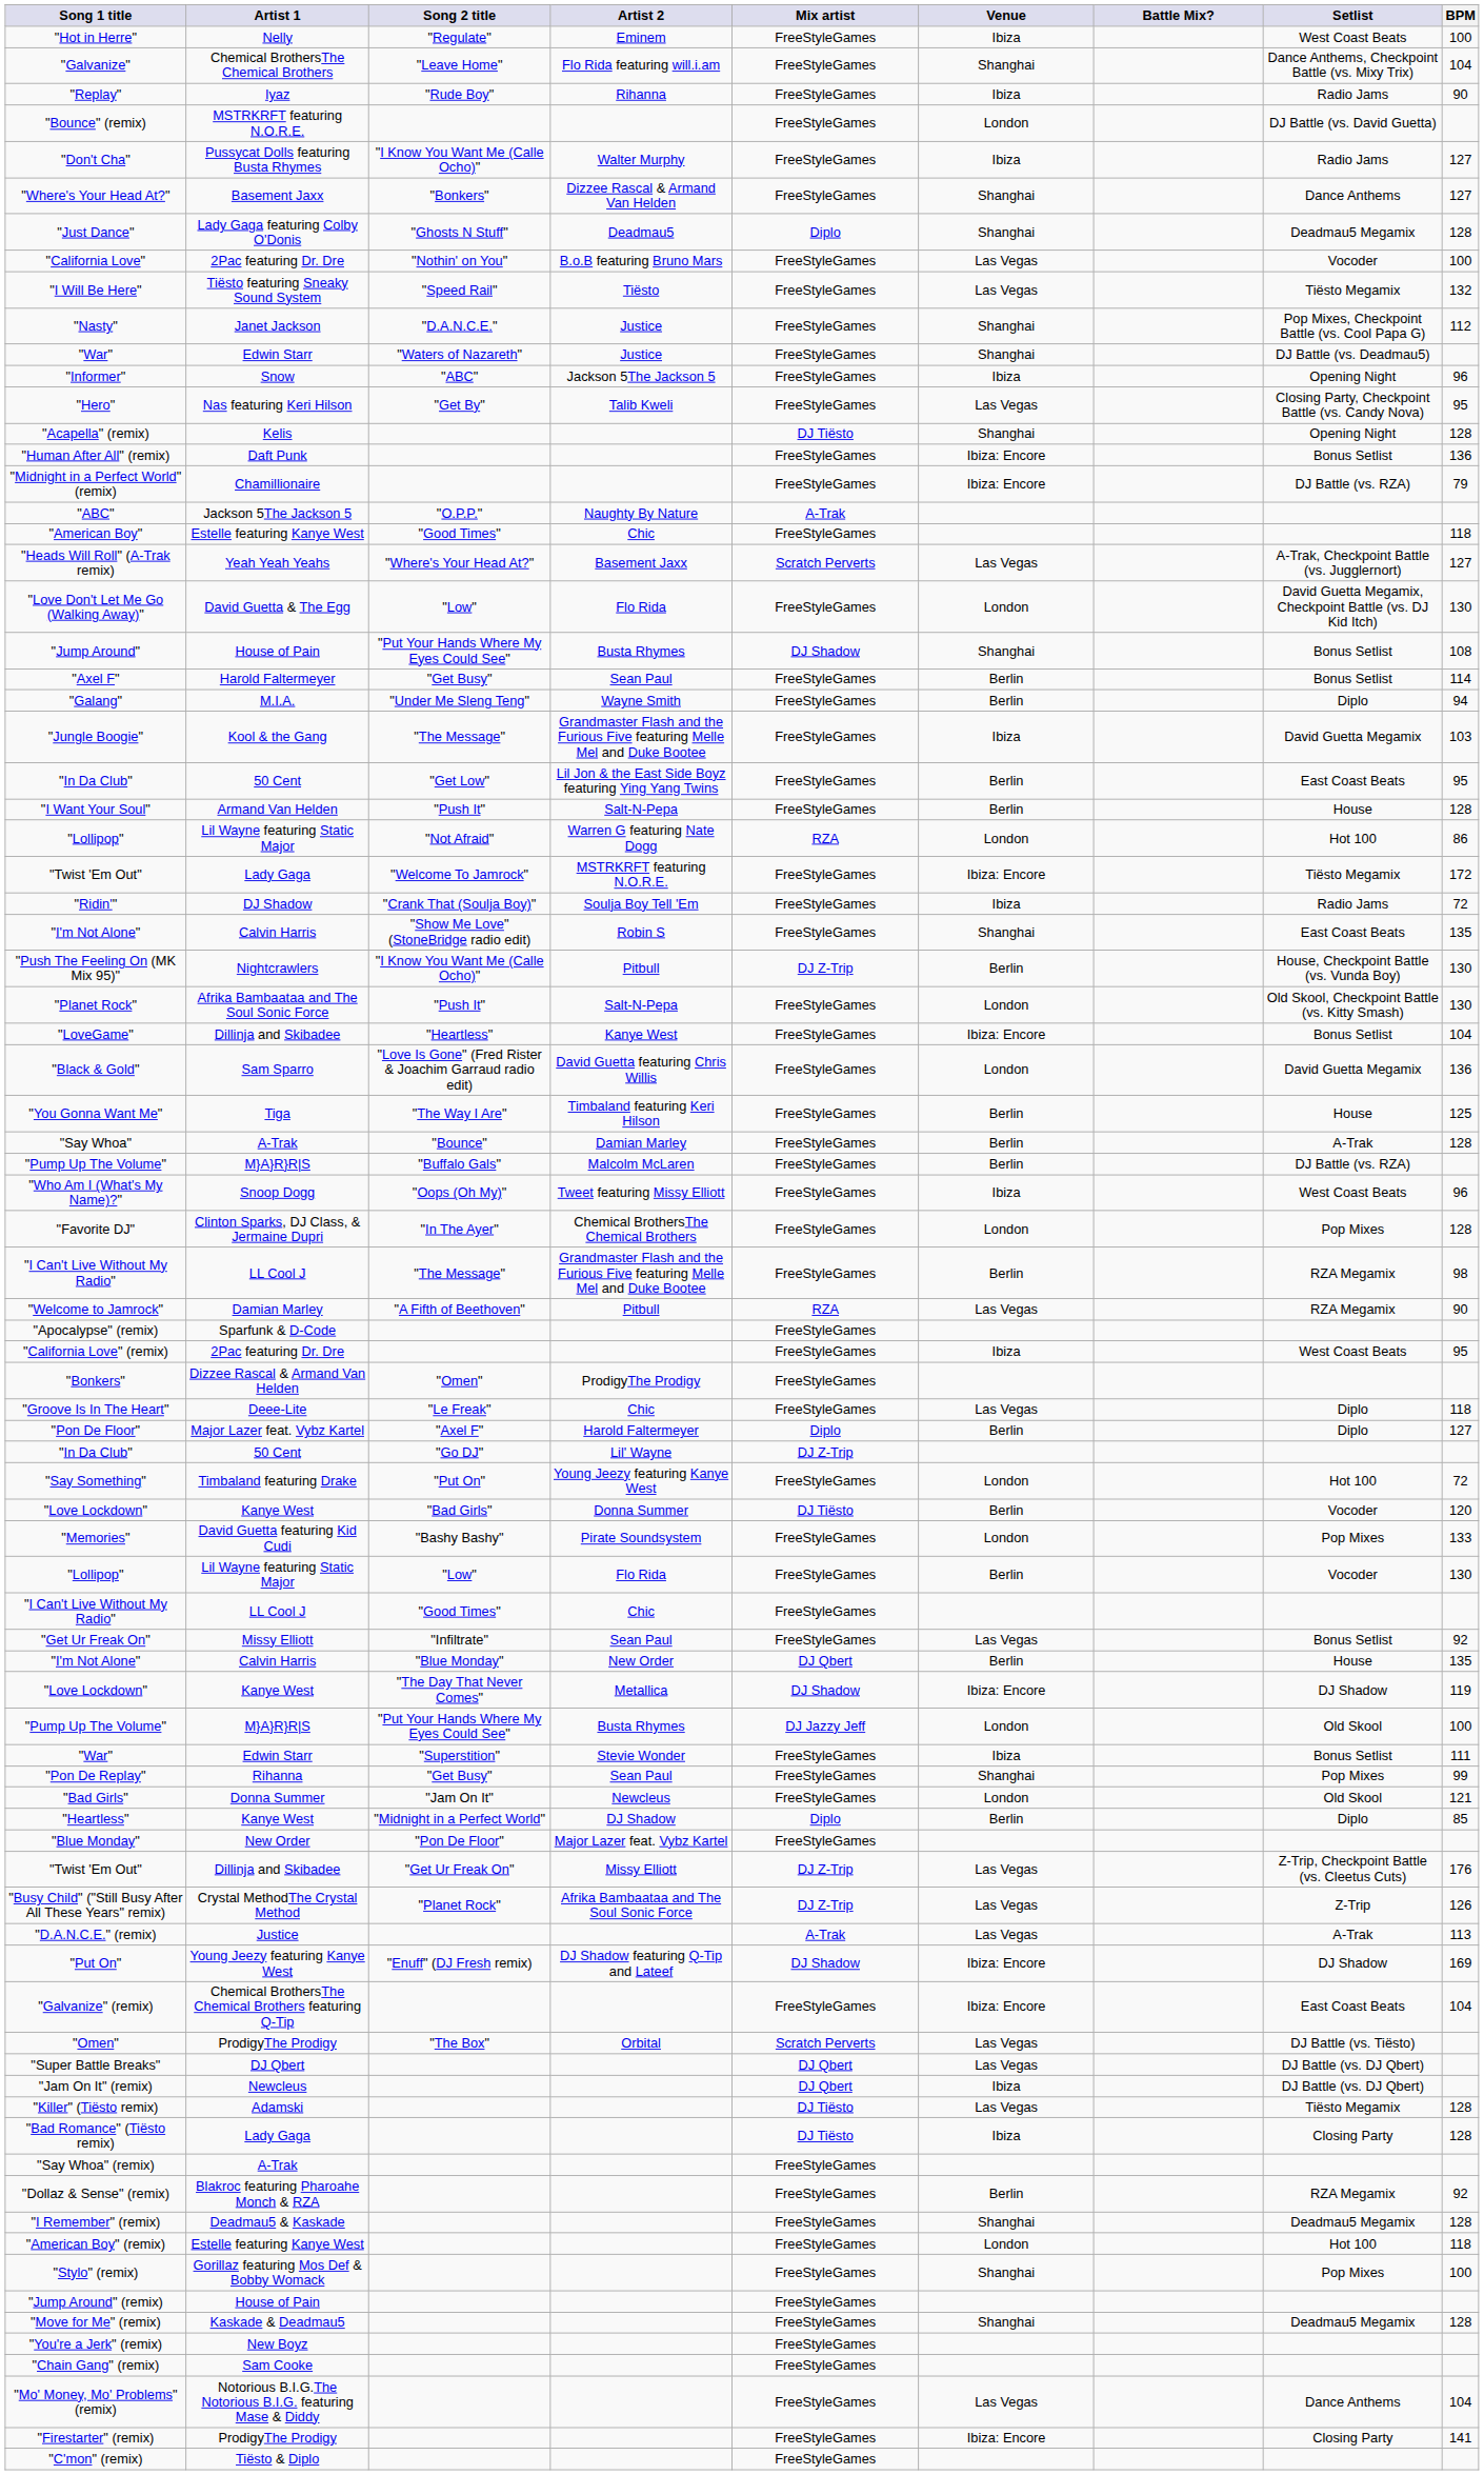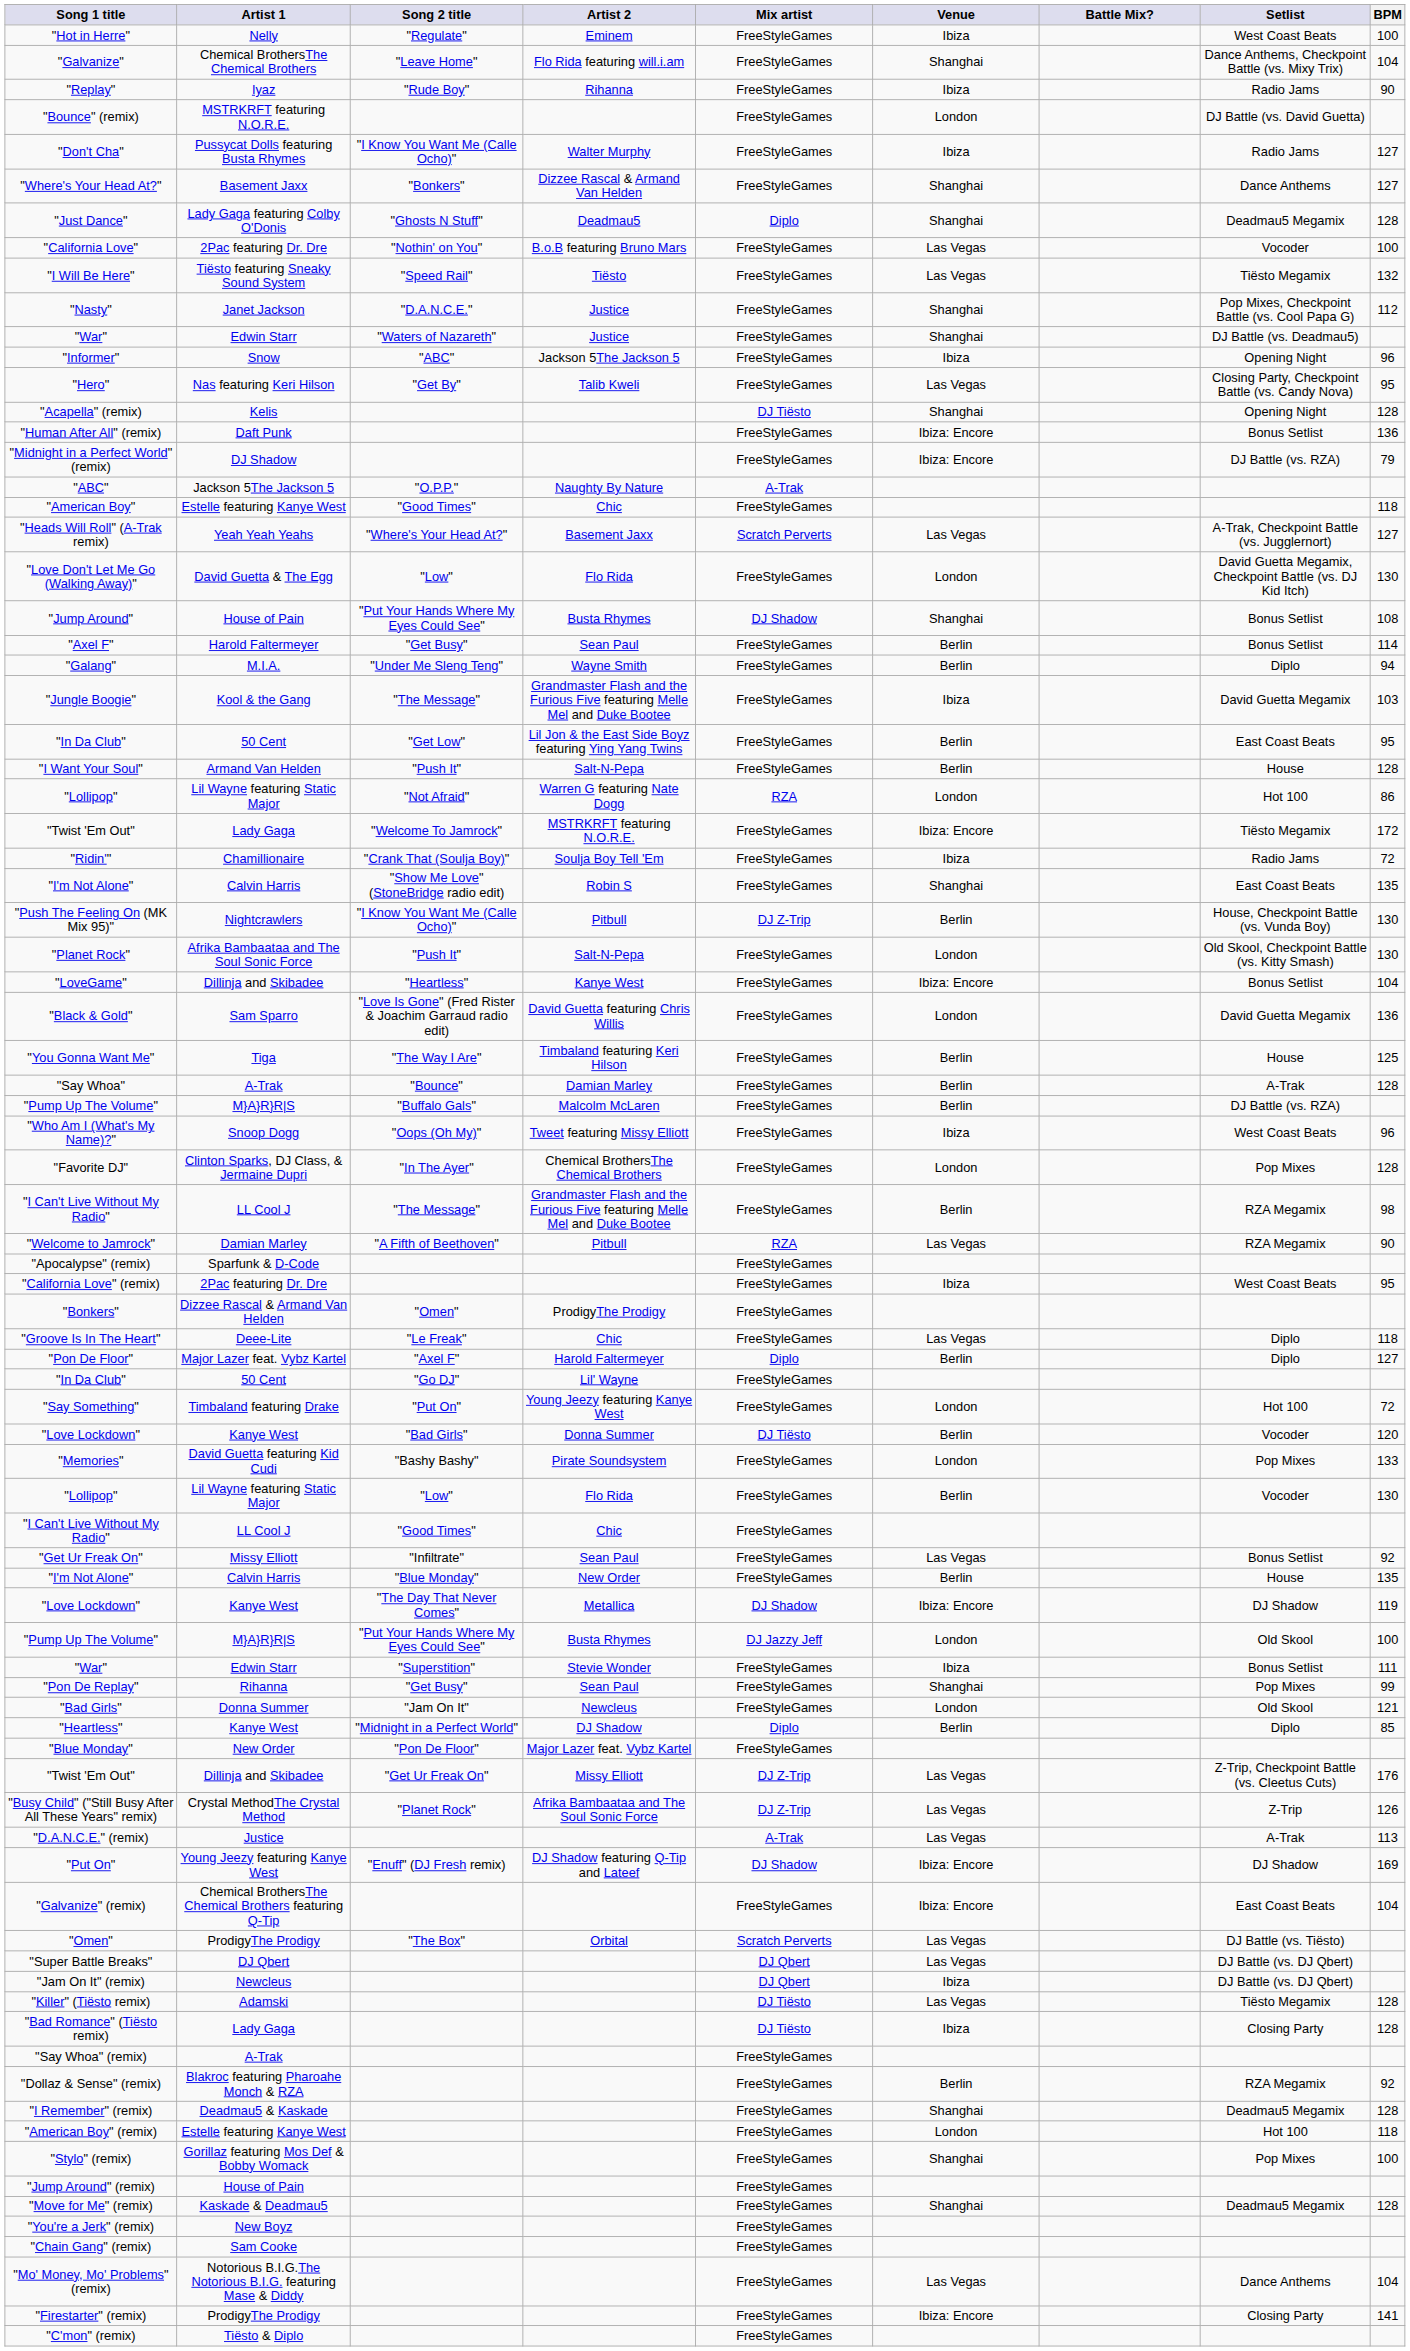"Midnight in a Perfect World" (remix) | Artist 1: Chamillionaire -> DJ Shadow
"Ridin'" | Artist 1: DJ Shadow -> Chamillionaire
"In Da Club" / "Go DJ" | Mix artist: DJ Z-Trip -> FreeStyleGames
"I'm Not Alone" / "Blue Monday" | Mix artist: DJ Qbert -> FreeStyleGames
